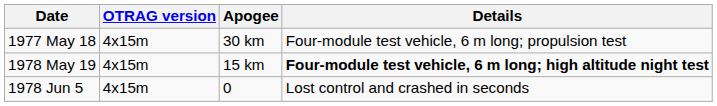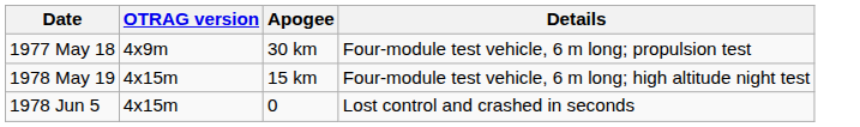1977 May 18 | OTRAG version: 4x15m -> 4x9m
1978 May 19 | Details: bold -> normal
